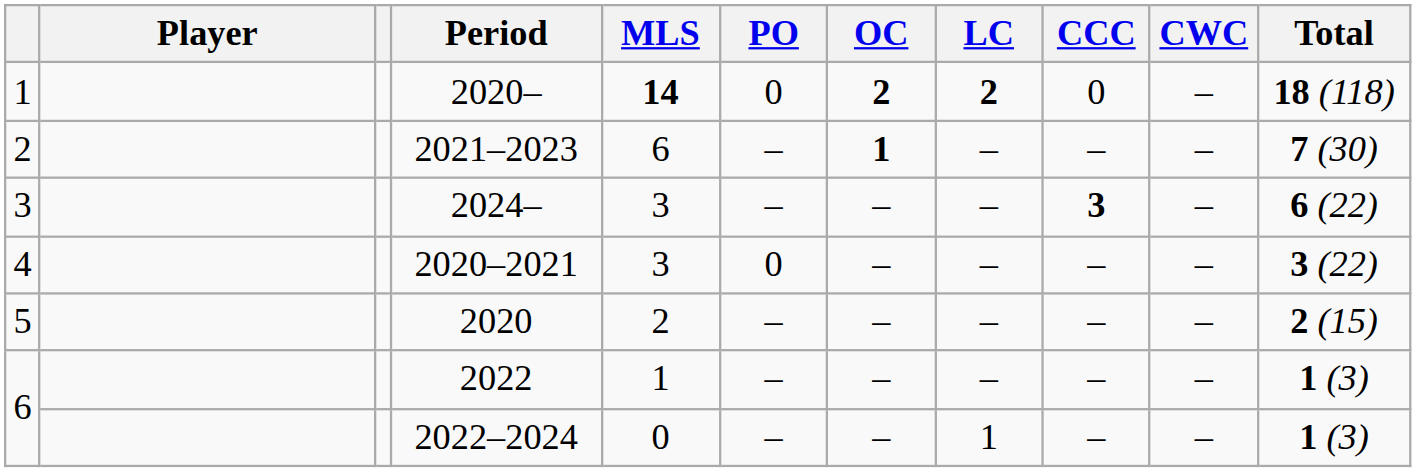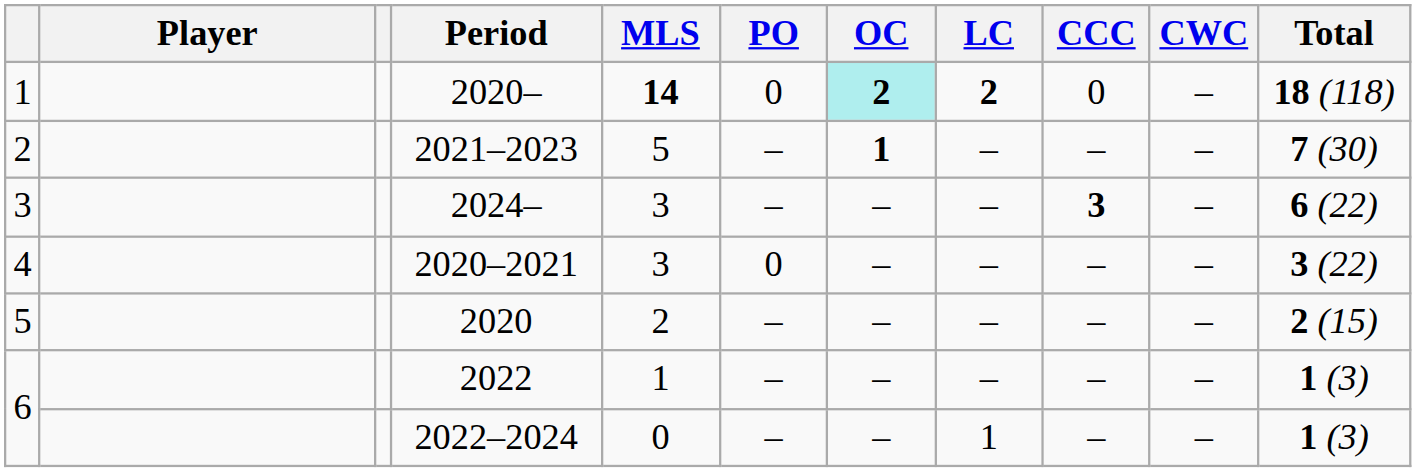2020– | OC: no background -> paleturquoise background
2021–2023 | MLS: 6 -> 5
